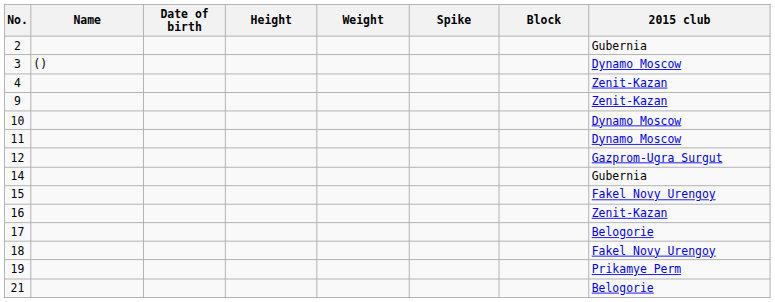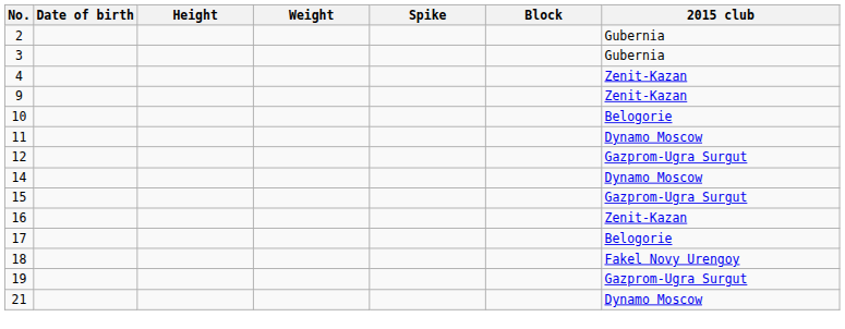- column: Name | ()
3 | 2015 club: Dynamo Moscow -> Gubernia
10 | 2015 club: Dynamo Moscow -> Belogorie
14 | 2015 club: Gubernia -> Dynamo Moscow
15 | 2015 club: Fakel Novy Urengoy -> Gazprom-Ugra Surgut
19 | 2015 club: Prikamye Perm -> Gazprom-Ugra Surgut
21 | 2015 club: Belogorie -> Dynamo Moscow
